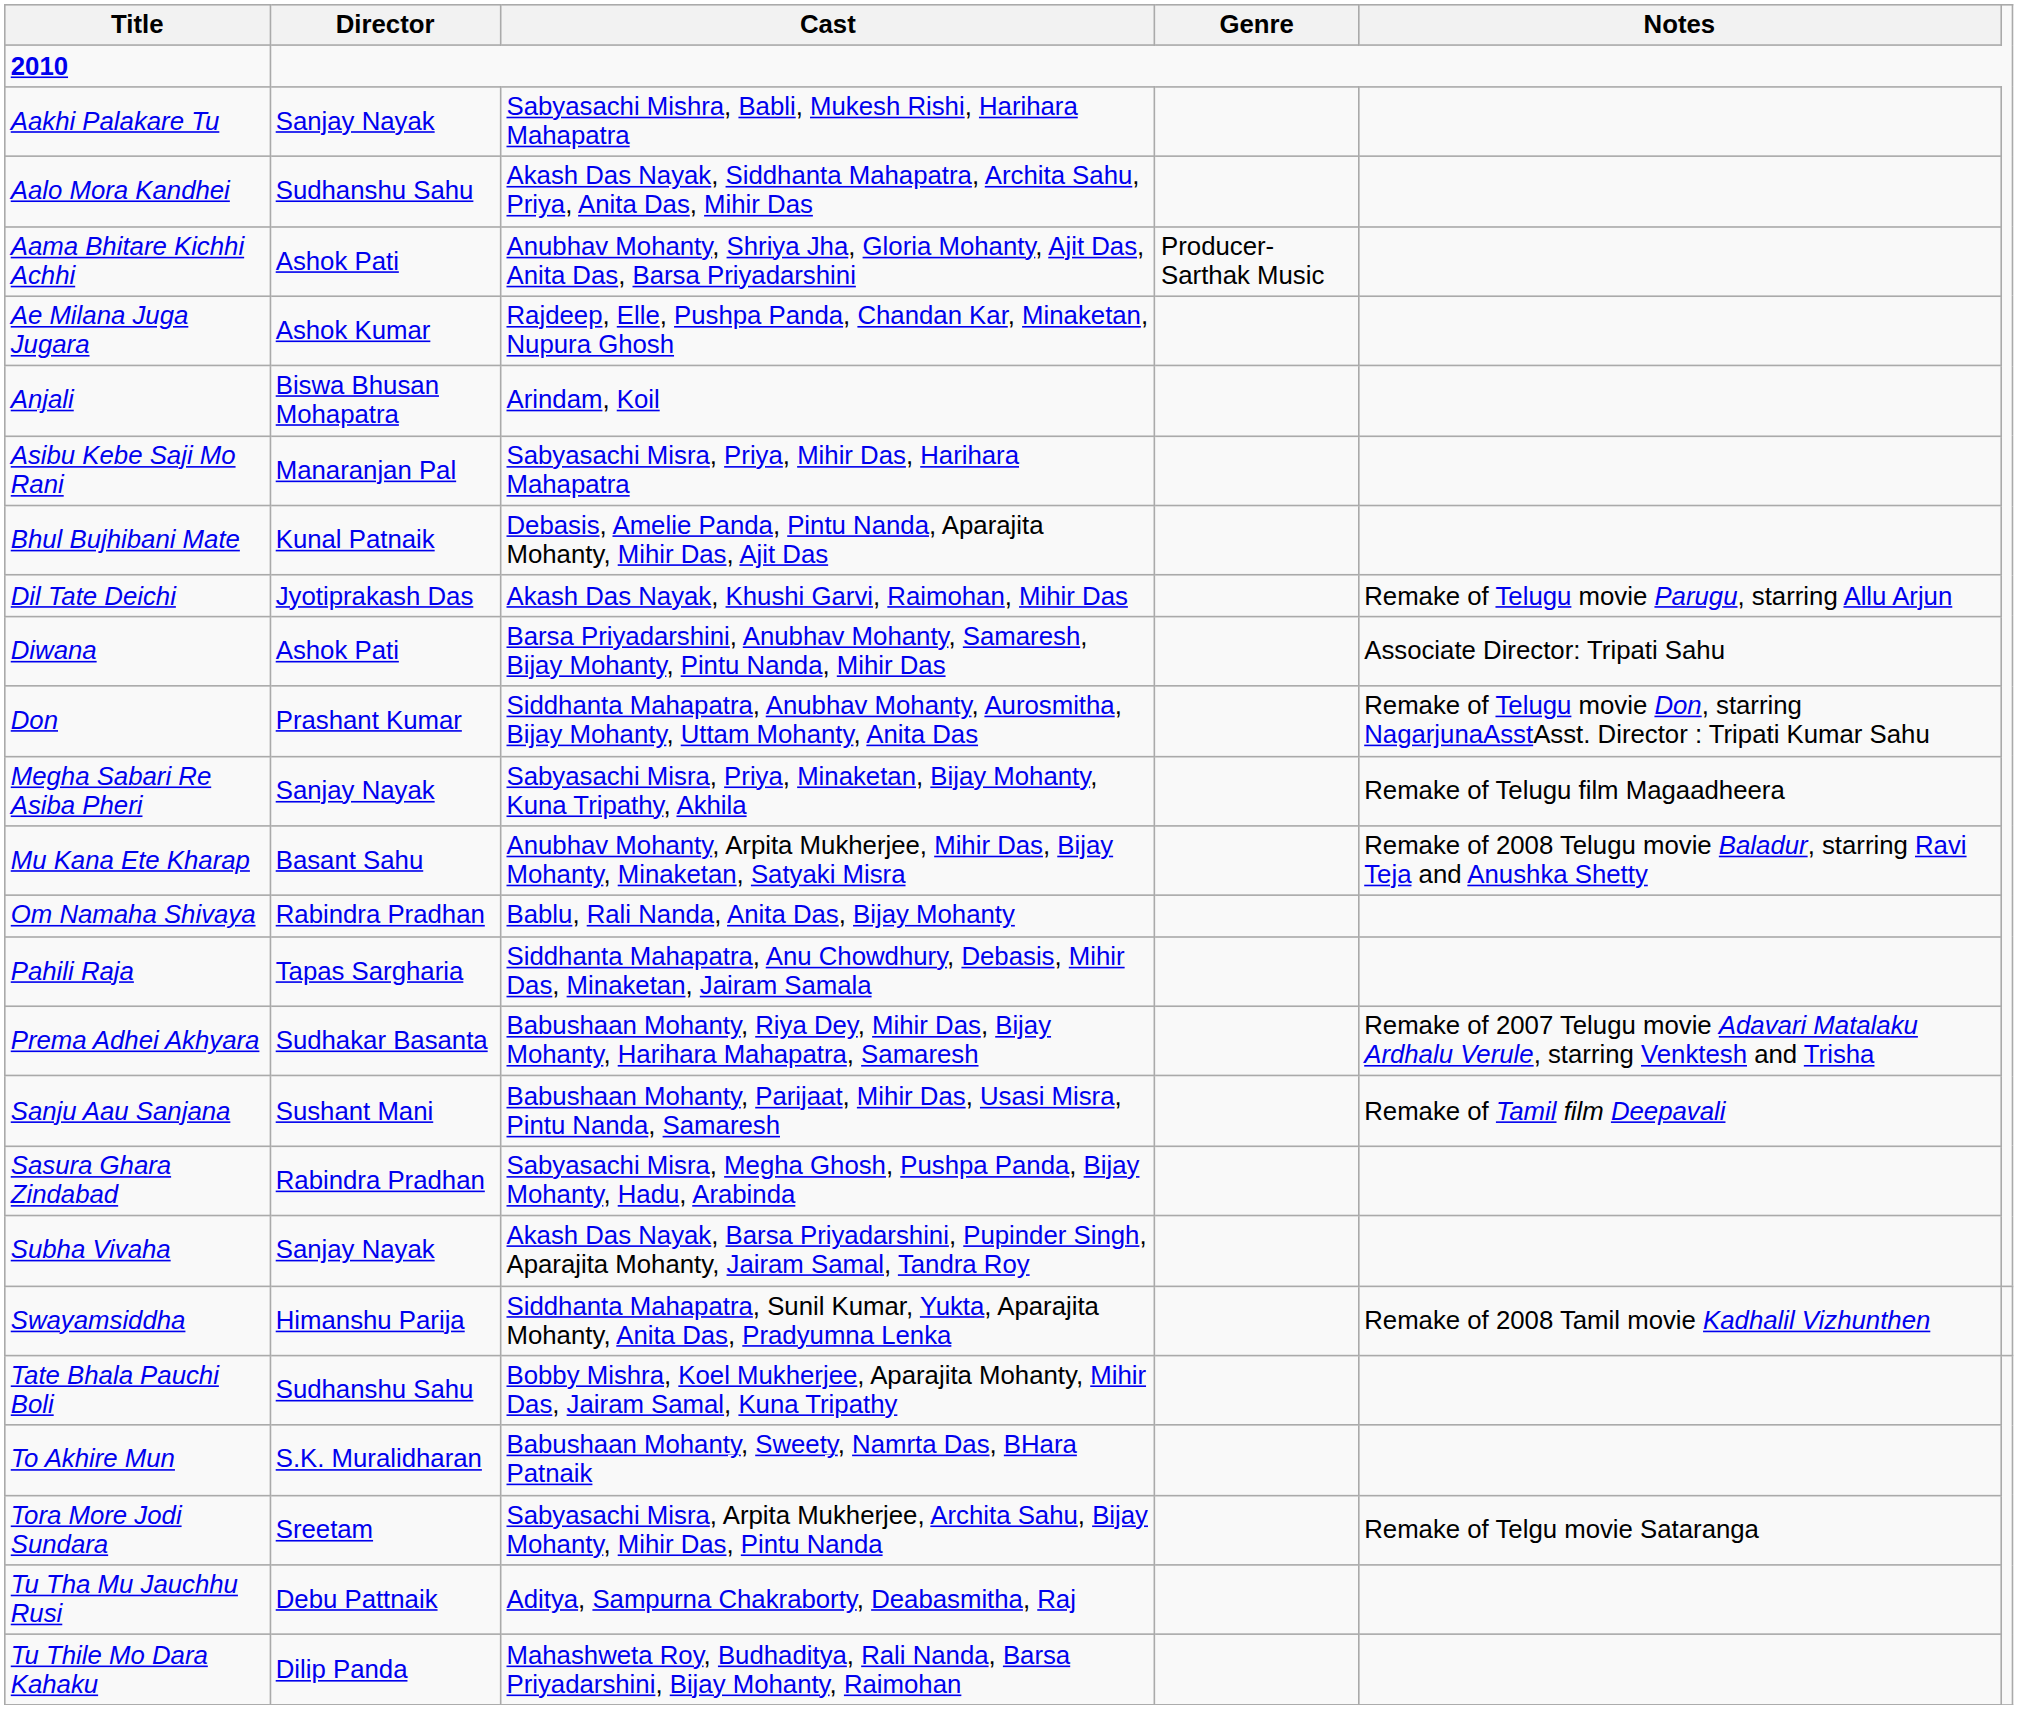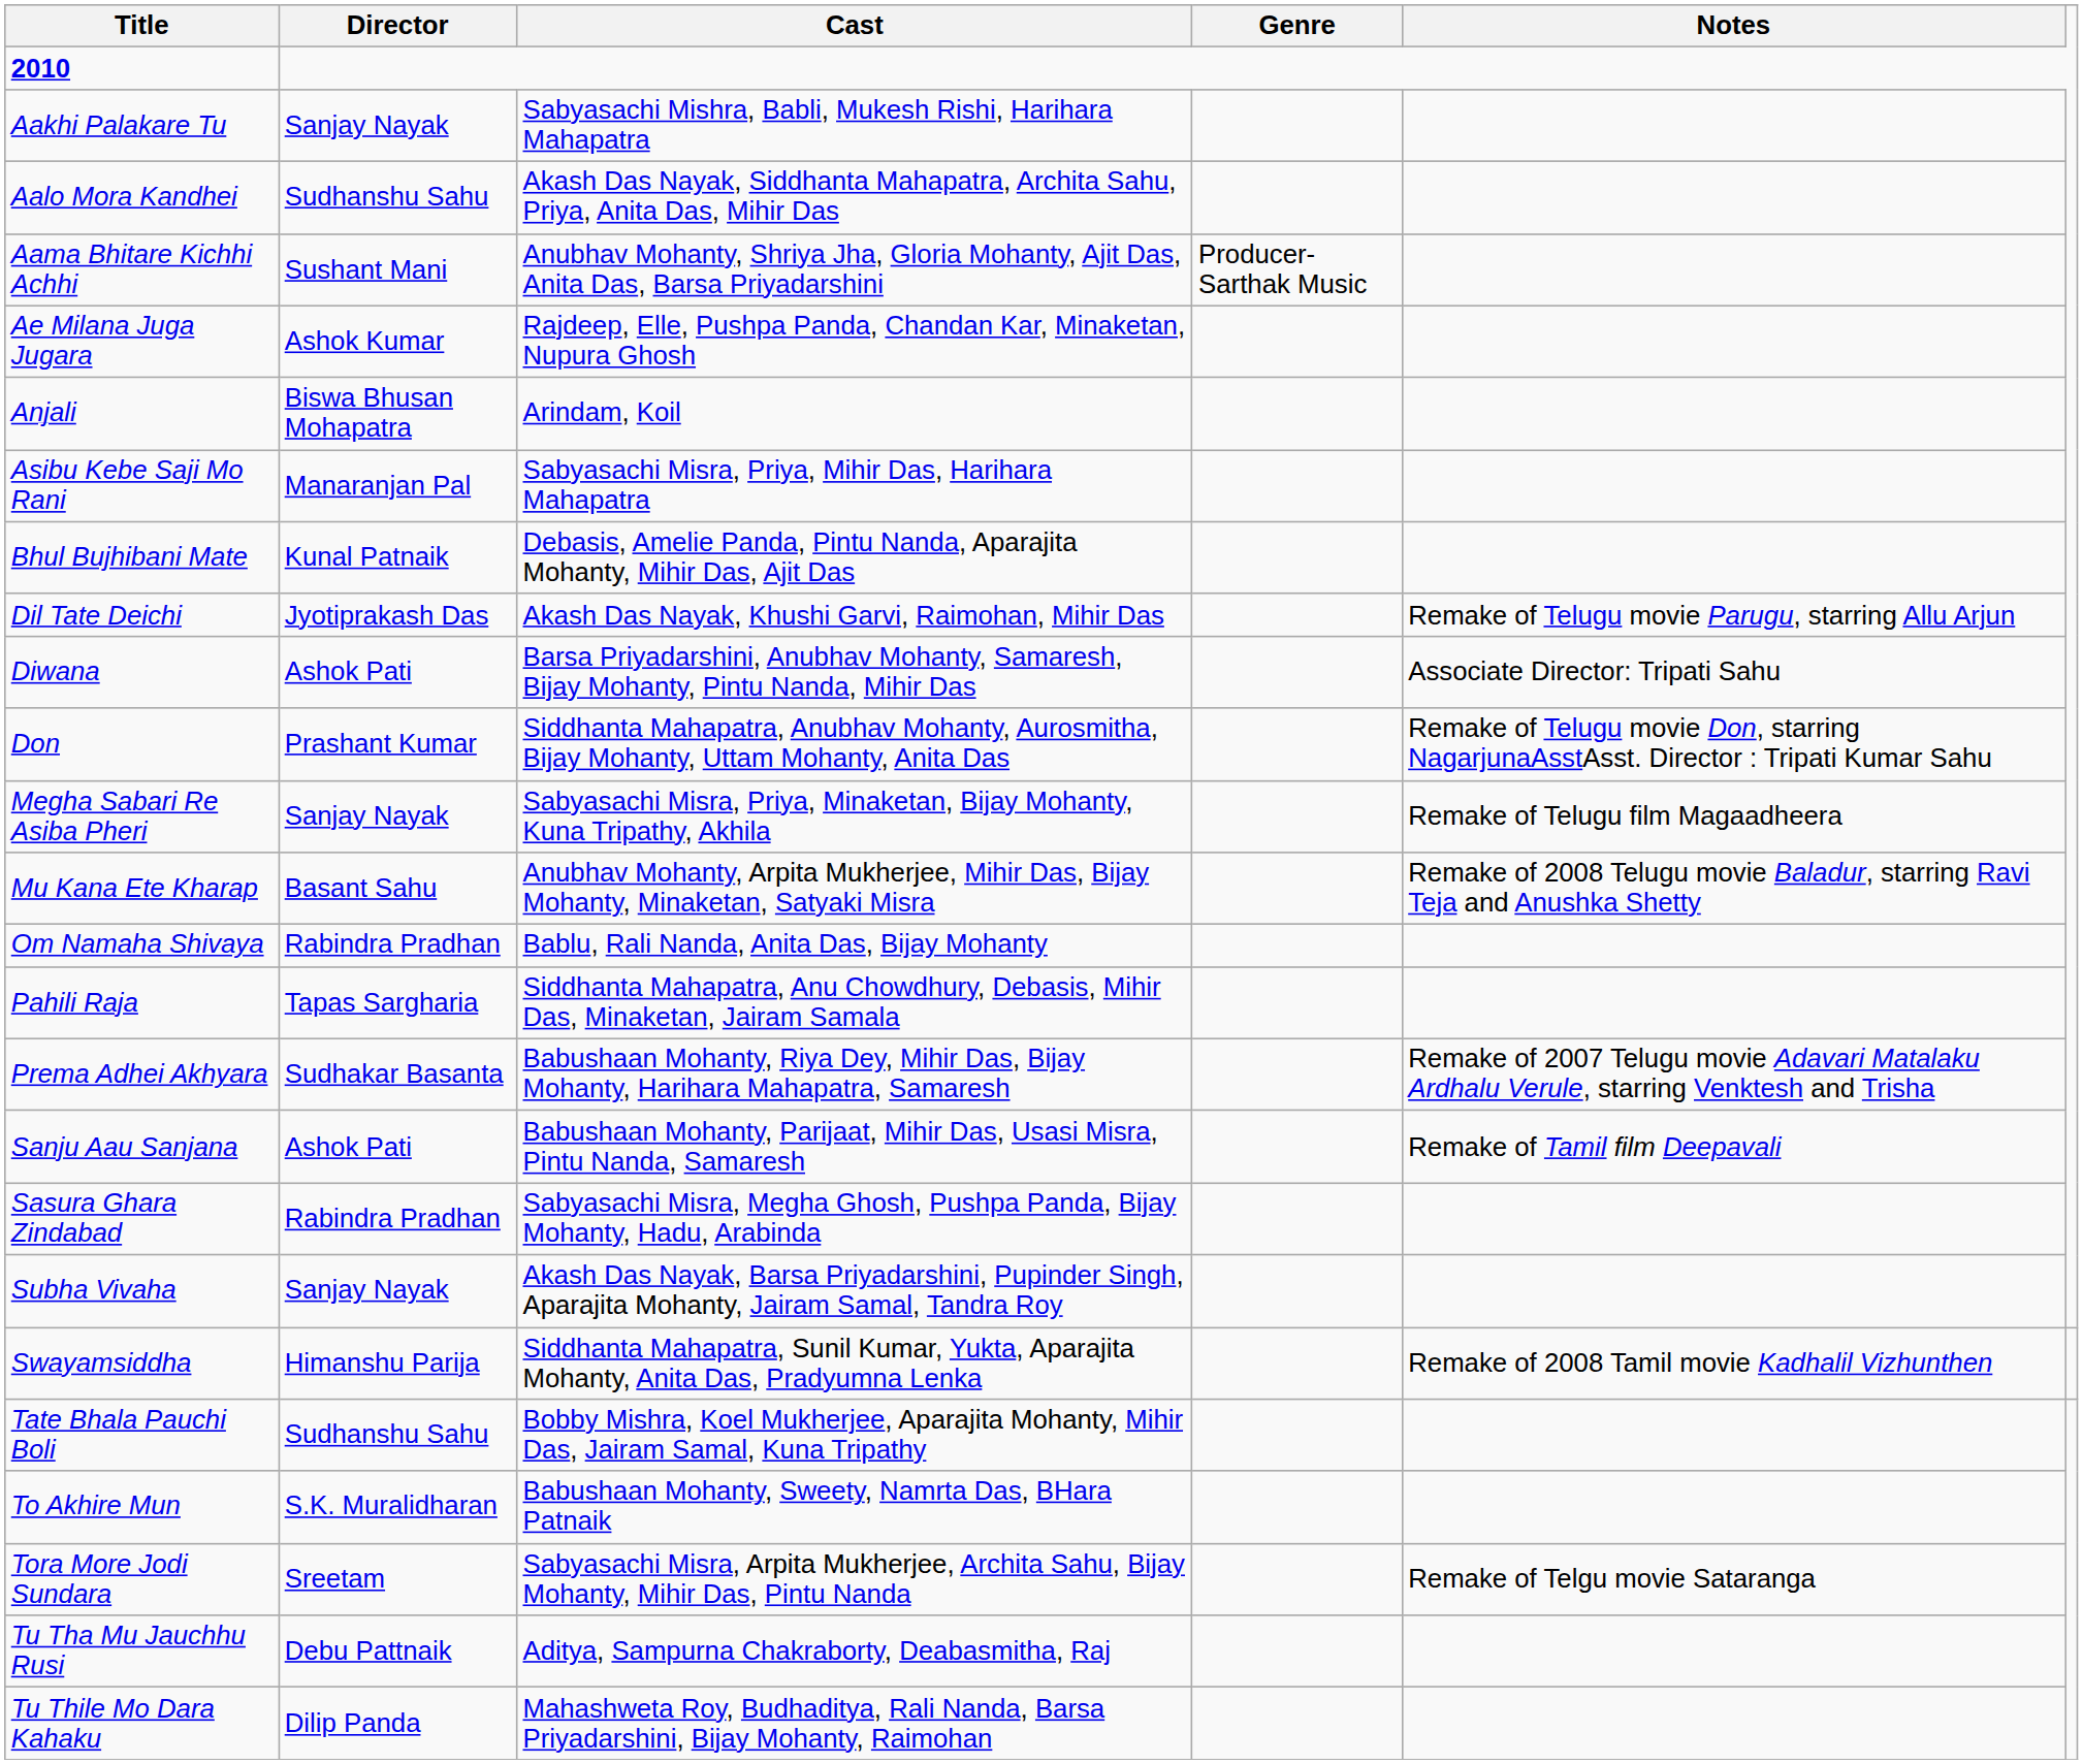Aama Bhitare Kichhi Achhi | Director: Ashok Pati -> Sushant Mani
Sanju Aau Sanjana | Director: Sushant Mani -> Ashok Pati
